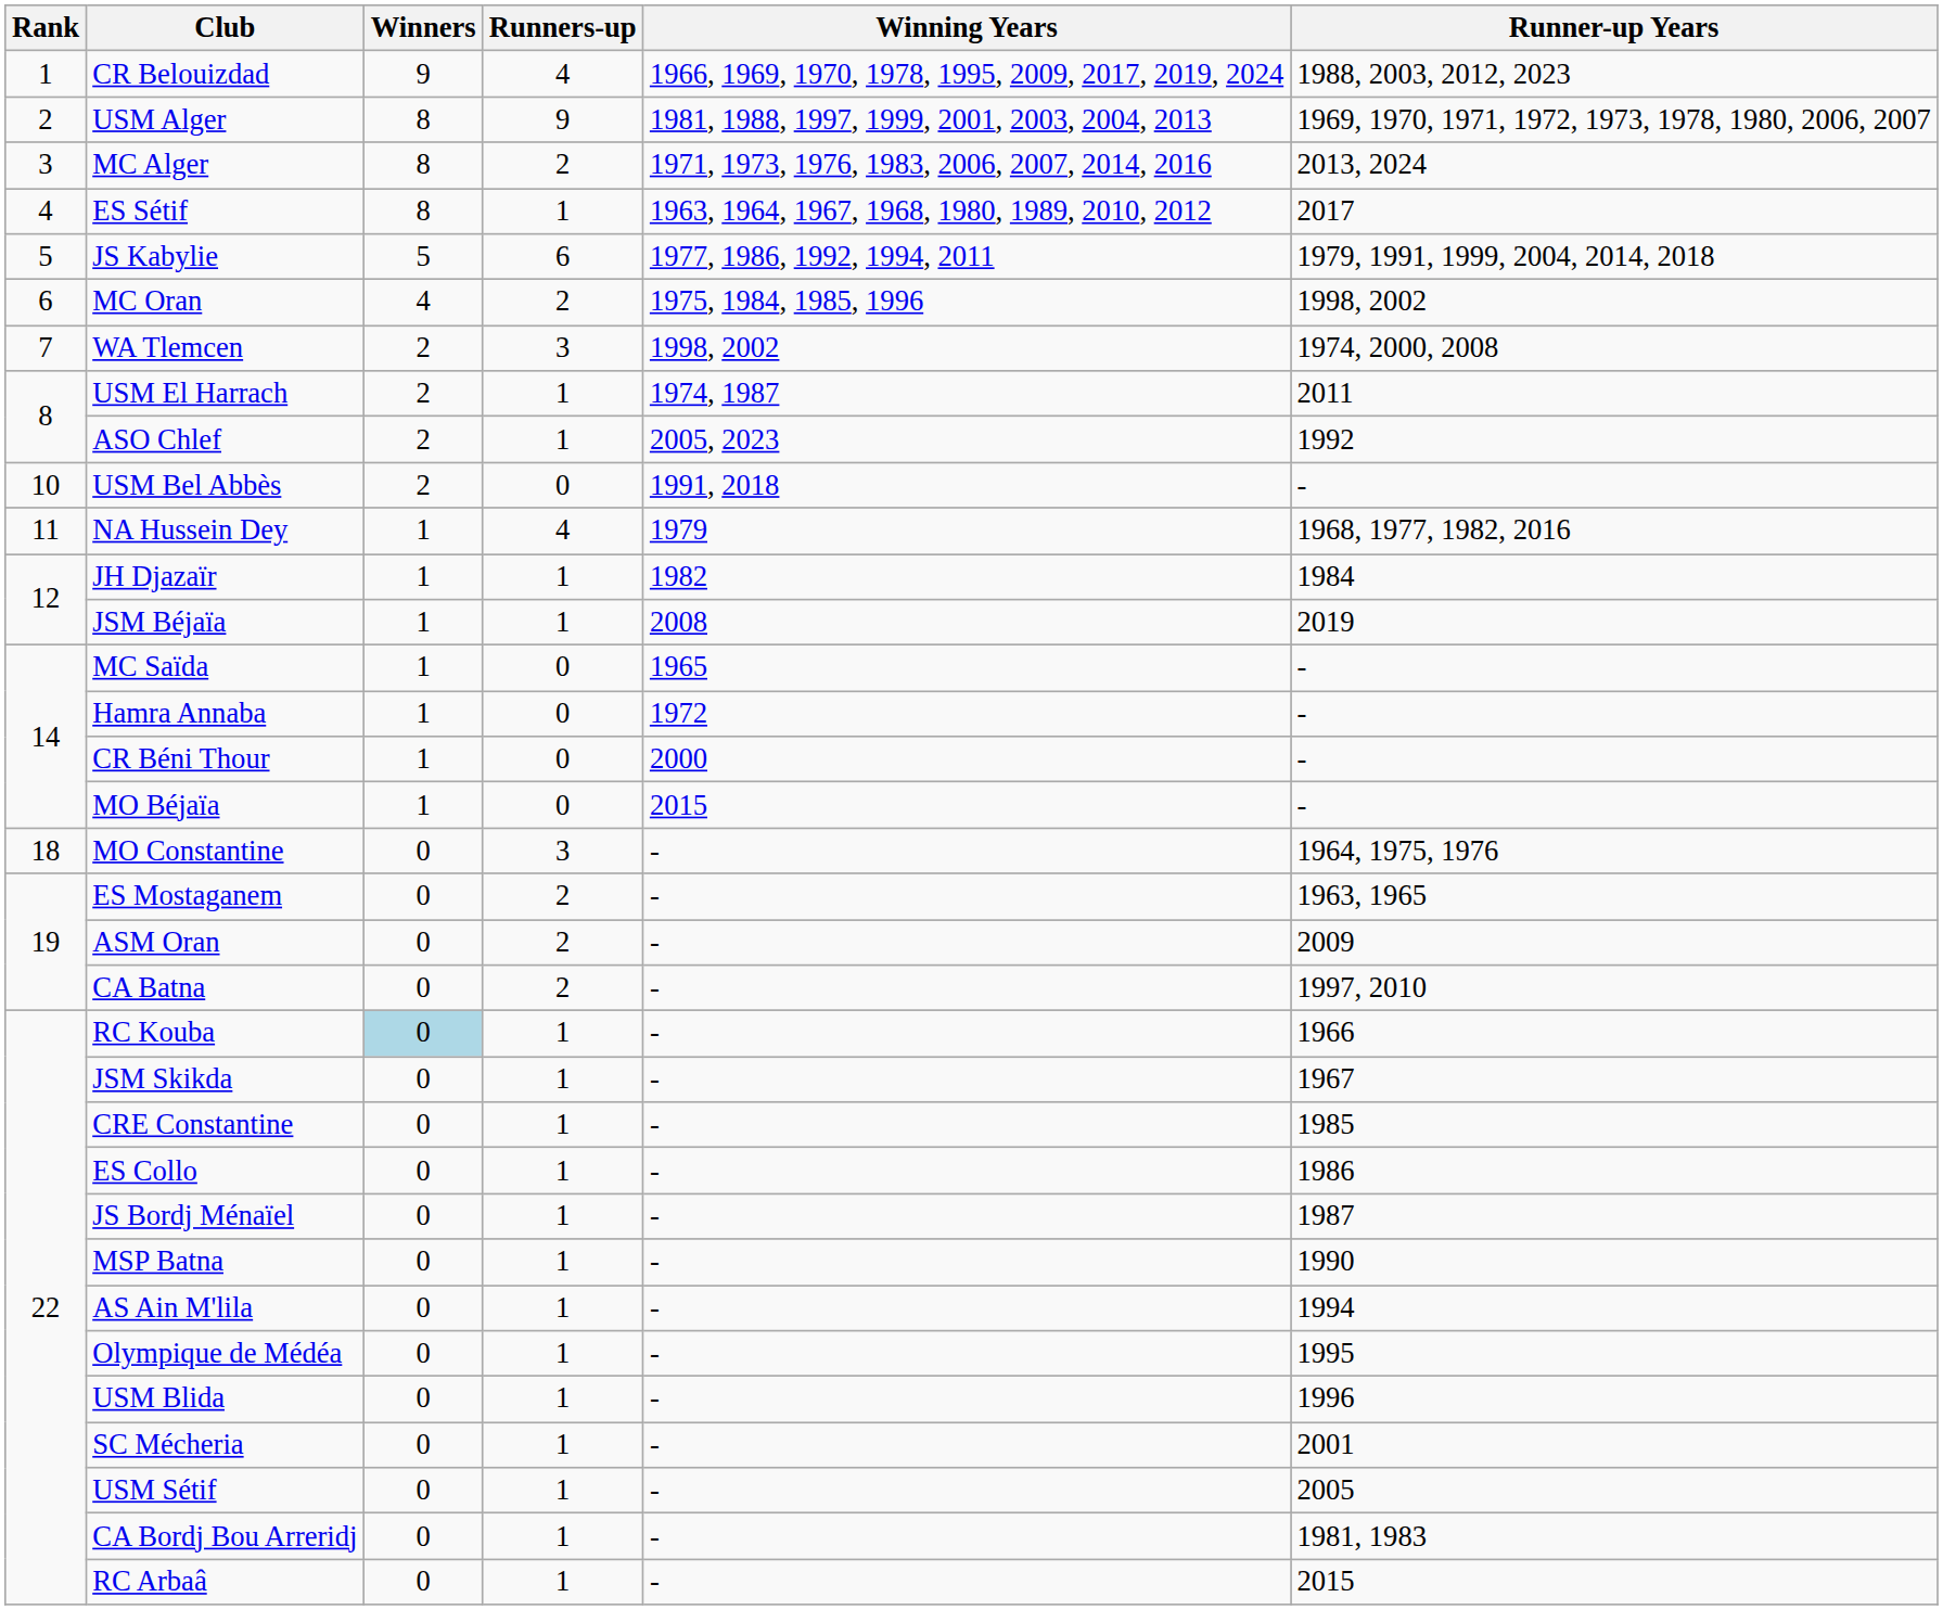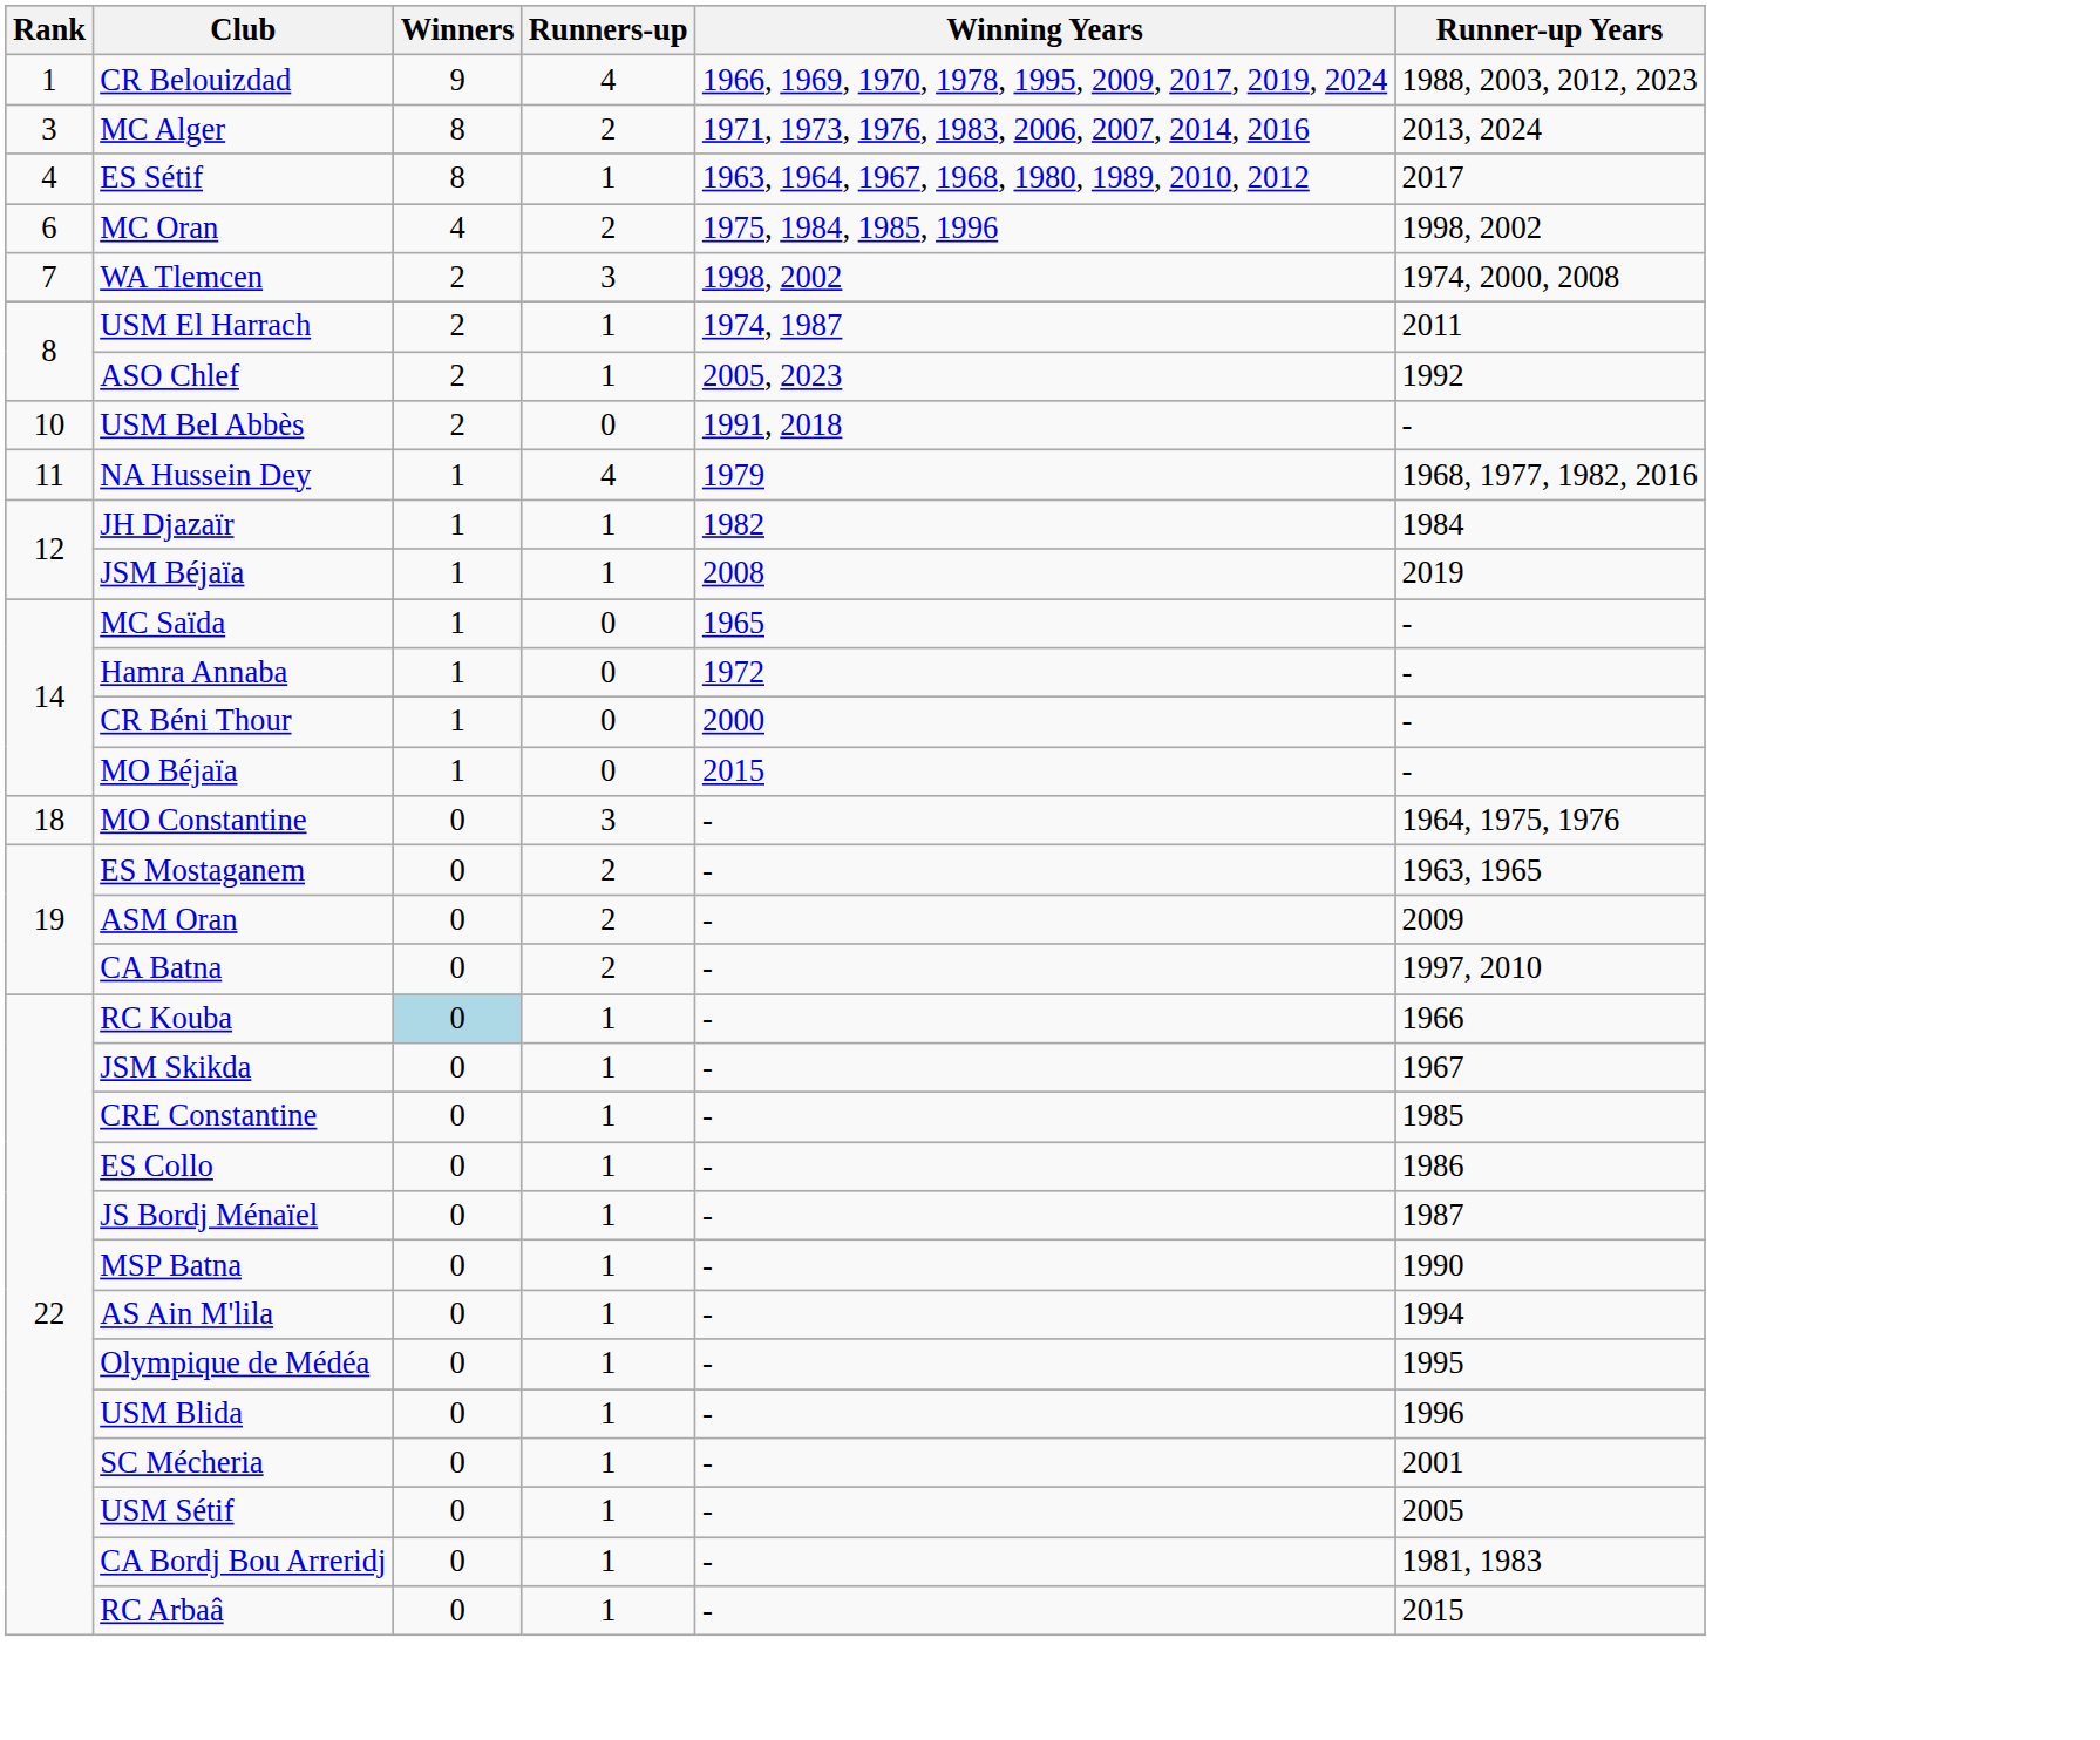- row: 2 | USM Alger | 8 | 9 | 1981, 1988, 1997, 1999, 2001, 2003, 2004, 2013 | 1969, 1970, 1971, 1972, 1973, 1978, 1980, 2006, 2007
- row: 5 | JS Kabylie | 5 | 6 | 1977, 1986, 1992, 1994, 2011 | 1979, 1991, 1999, 2004, 2014, 2018
